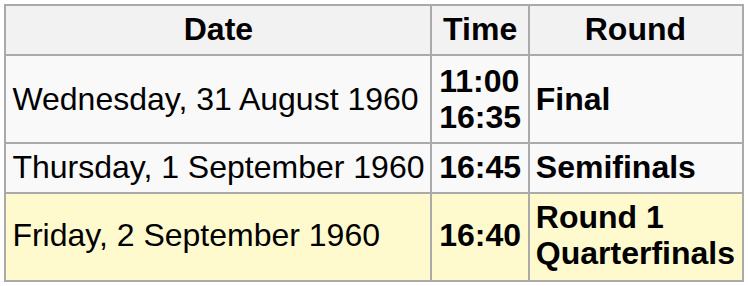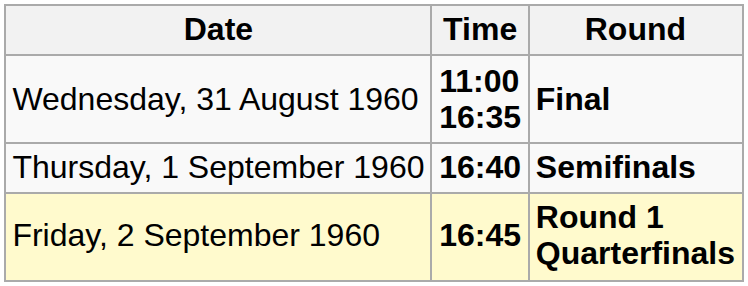Thursday, 1 September 1960 | Time: 16:45 -> 16:40
Friday, 2 September 1960 | Time: 16:40 -> 16:45
